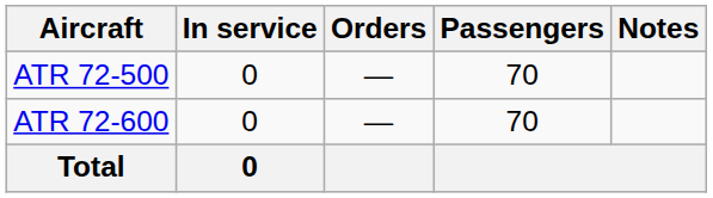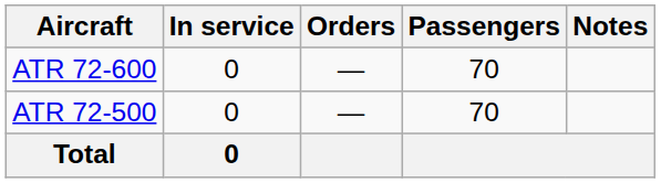rows swapped: ATR 72-500 <-> ATR 72-600
